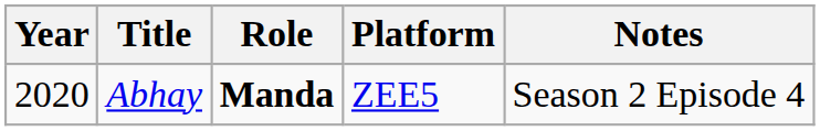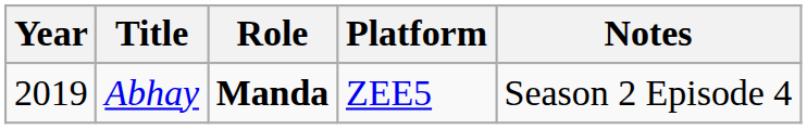Abhay | Year: 2020 -> 2019
